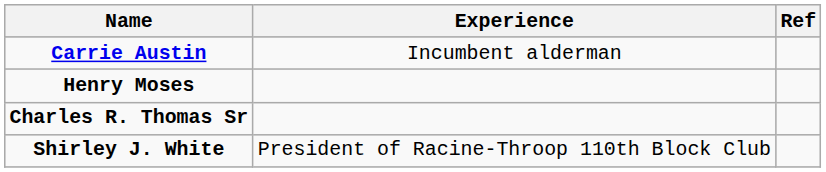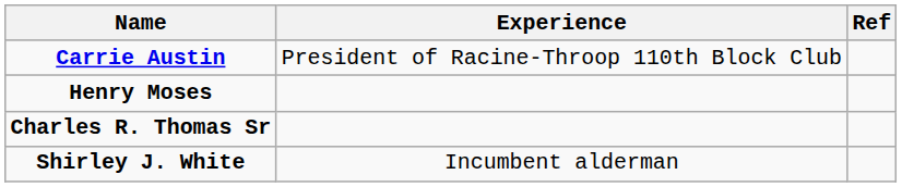Carrie Austin | Experience: Incumbent alderman -> President of Racine-Throop 110th Block Club
Shirley J. White | Experience: President of Racine-Throop 110th Block Club -> Incumbent alderman
